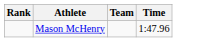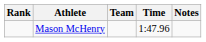+ column: Notes
